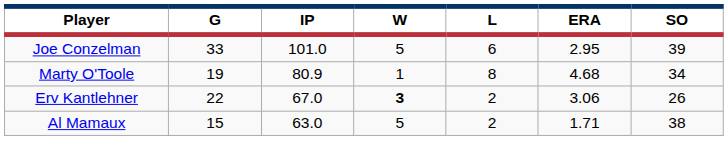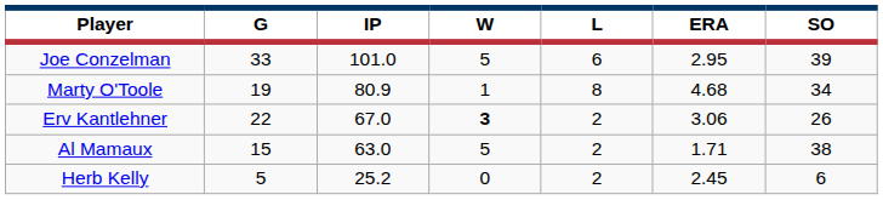+ row: Herb Kelly | 5 | 25.2 | 0 | 2 | 2.45 | 6
